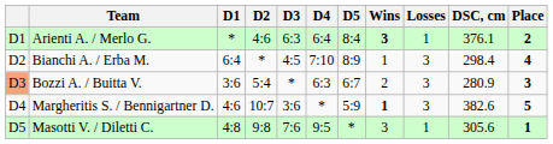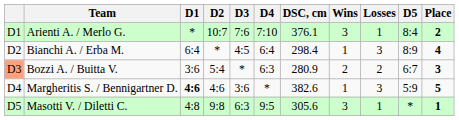columns swapped: D5 <-> DSC, cm
Arienti A. / Merlo G. | D2: 4:6 -> 10:7
Arienti A. / Merlo G. | D3: 6:3 -> 7:6
Arienti A. / Merlo G. | D4: 6:4 -> 7:10
Arienti A. / Merlo G. | Wins: bold -> normal
Bianchi A. / Erba M. | D4: 7:10 -> 6:4
Bozzi A. / Buitta V. | Losses: 3 -> 2
Margheritis S. / Bennigartner D. | D1: normal -> bold
Margheritis S. / Bennigartner D. | D2: 10:7 -> 4:6
Margheritis S. / Bennigartner D. | Wins: bold -> normal
Masotti V. / Diletti C. | D3: 7:6 -> 6:3
